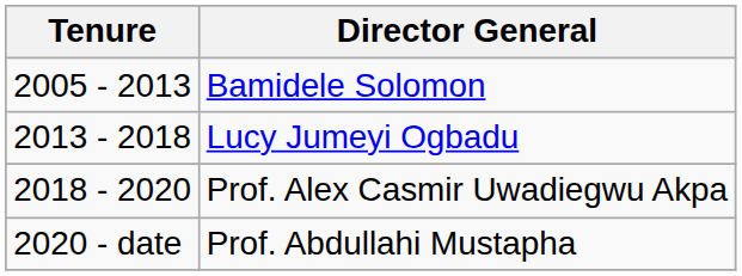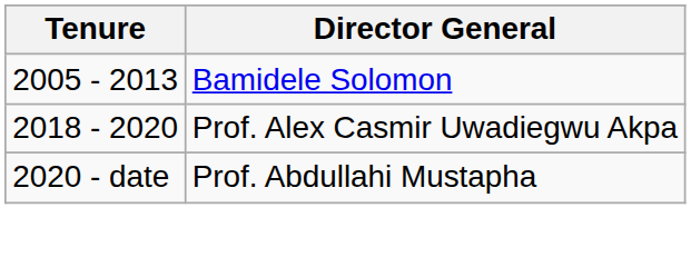- row: 2013 - 2018 | Lucy Jumeyi Ogbadu
